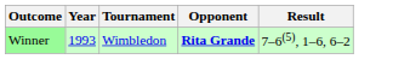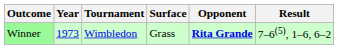+ column: Surface | Grass
Winner | Year: 1993 -> 1973
